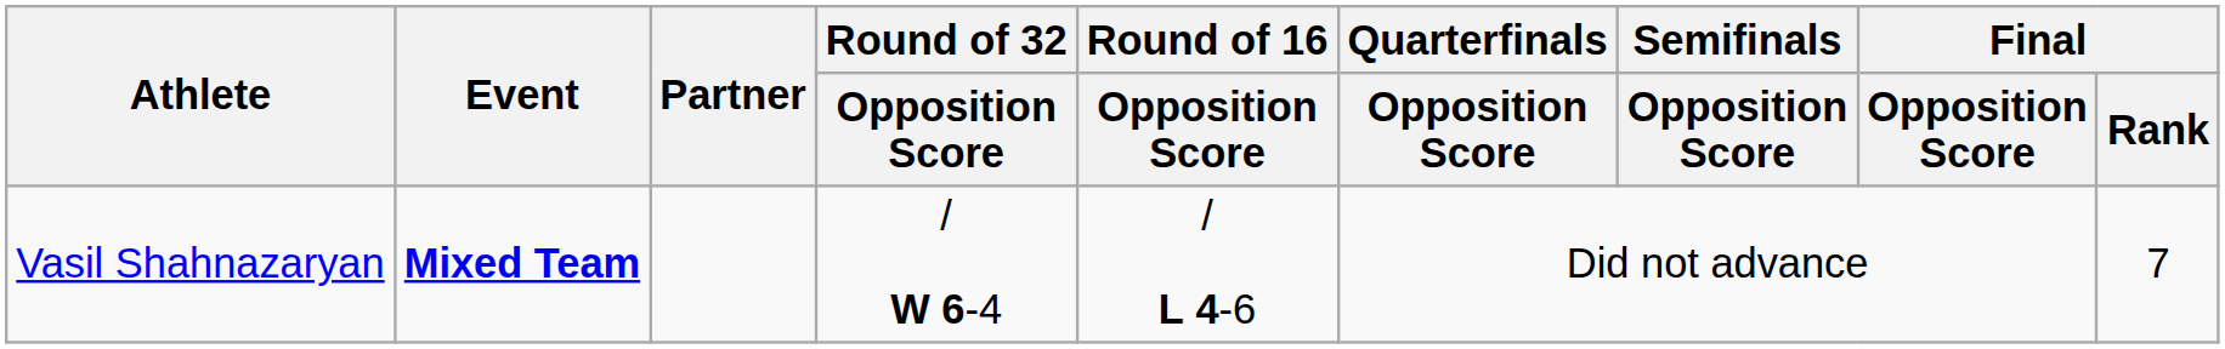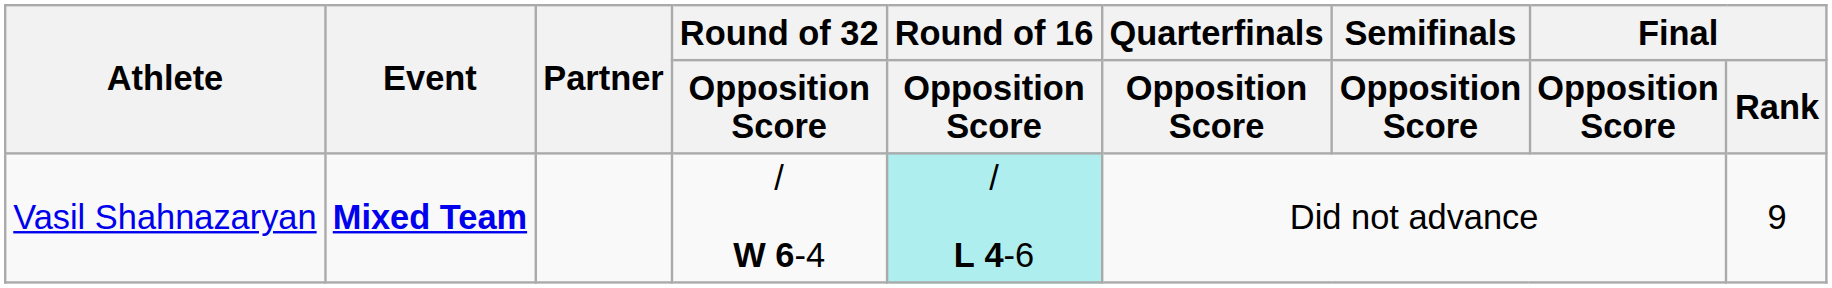Vasil Shahnazaryan | Round of 16 / Opposition Score: no background -> paleturquoise background
Vasil Shahnazaryan | Final / Rank: 7 -> 9
